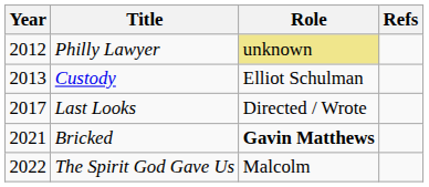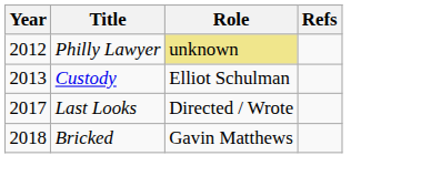Bricked | Year: 2021 -> 2018
Bricked | Role: bold -> normal
- row: 2022 | The Spirit God Gave Us | Malcolm
